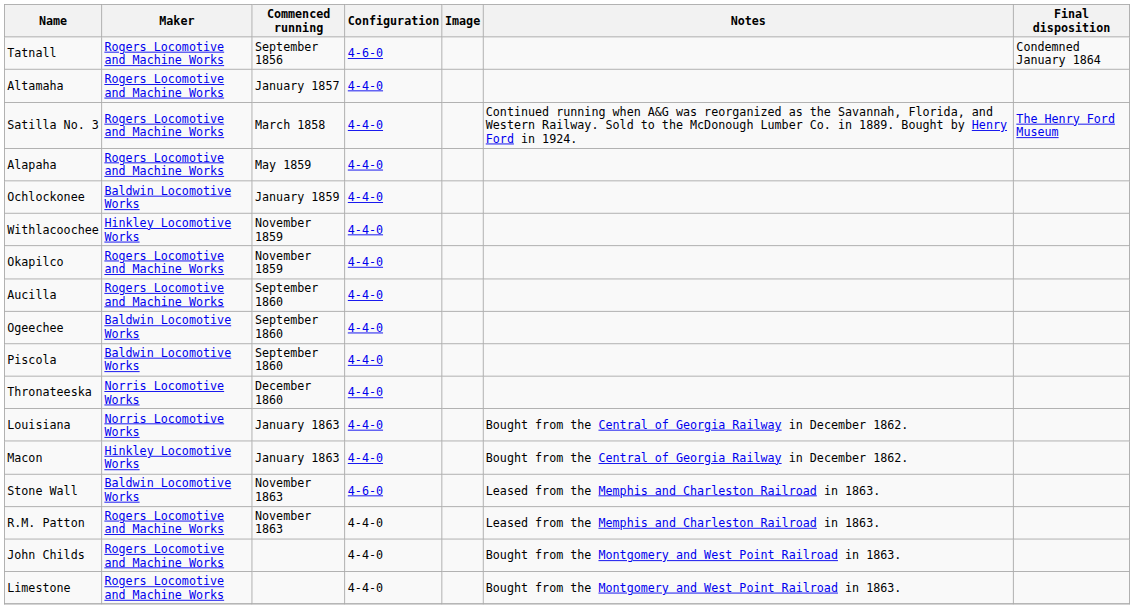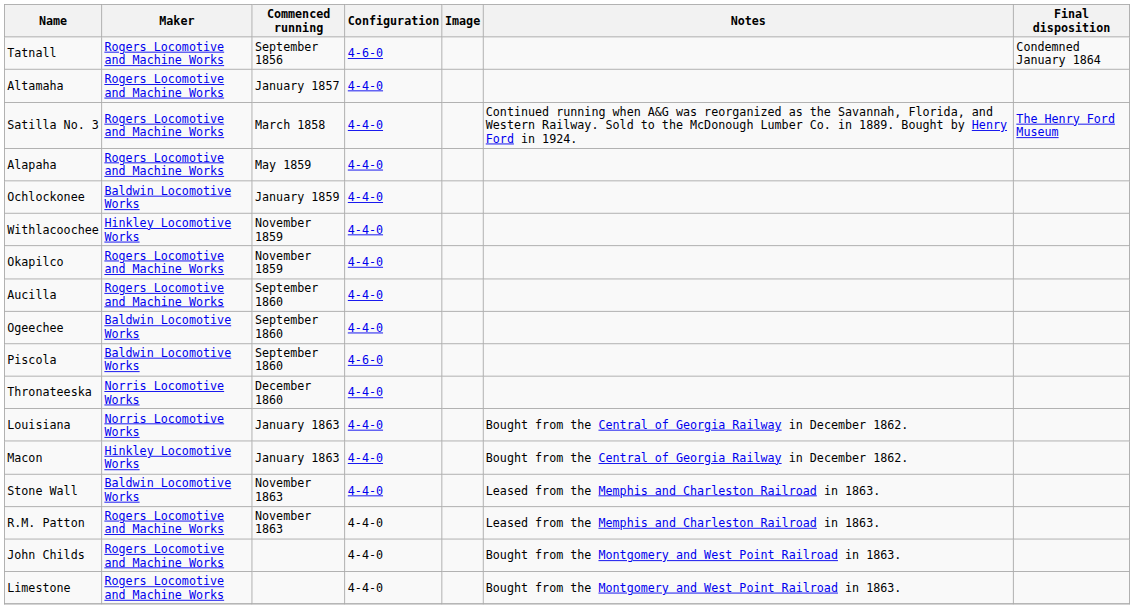Piscola | Configuration: 4-4-0 -> 4-6-0
Stone Wall | Configuration: 4-6-0 -> 4-4-0
